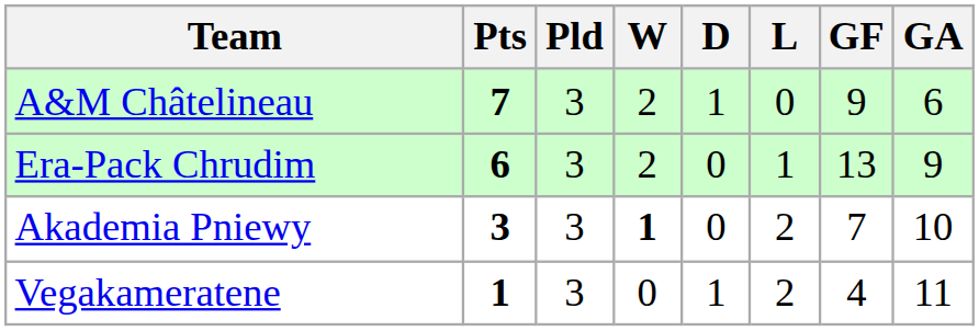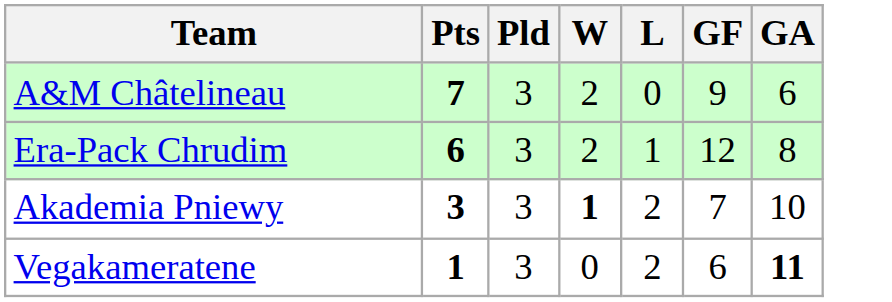- column: D | 1 | 0 | 0 | 1
Era-Pack Chrudim | GF: 13 -> 12
Era-Pack Chrudim | GA: 9 -> 8
Vegakameratene | GF: 4 -> 6
Vegakameratene | GA: normal -> bold
